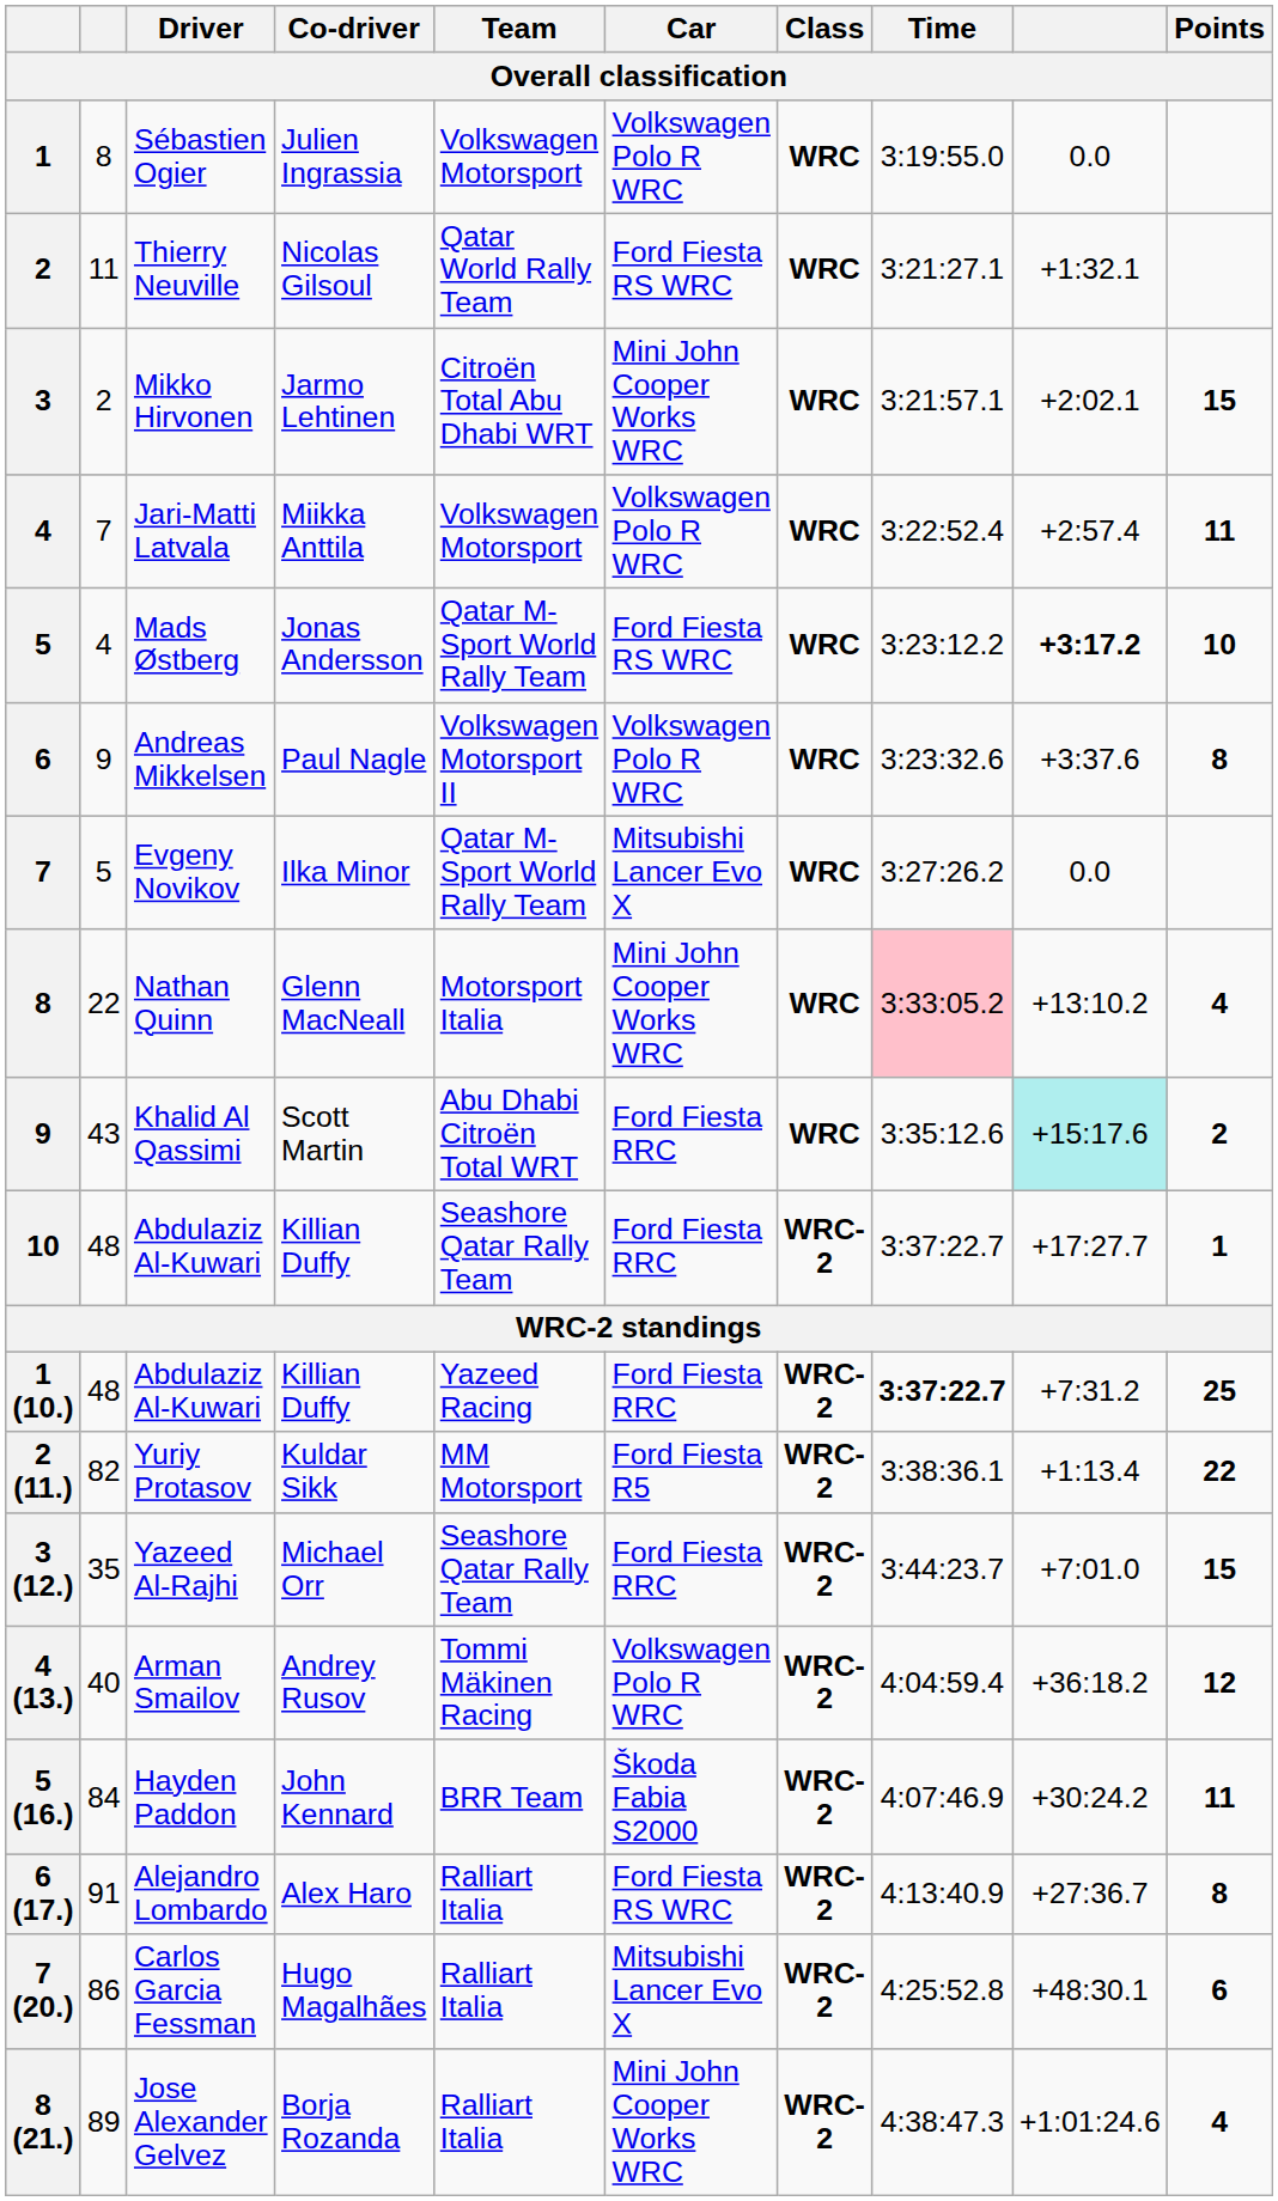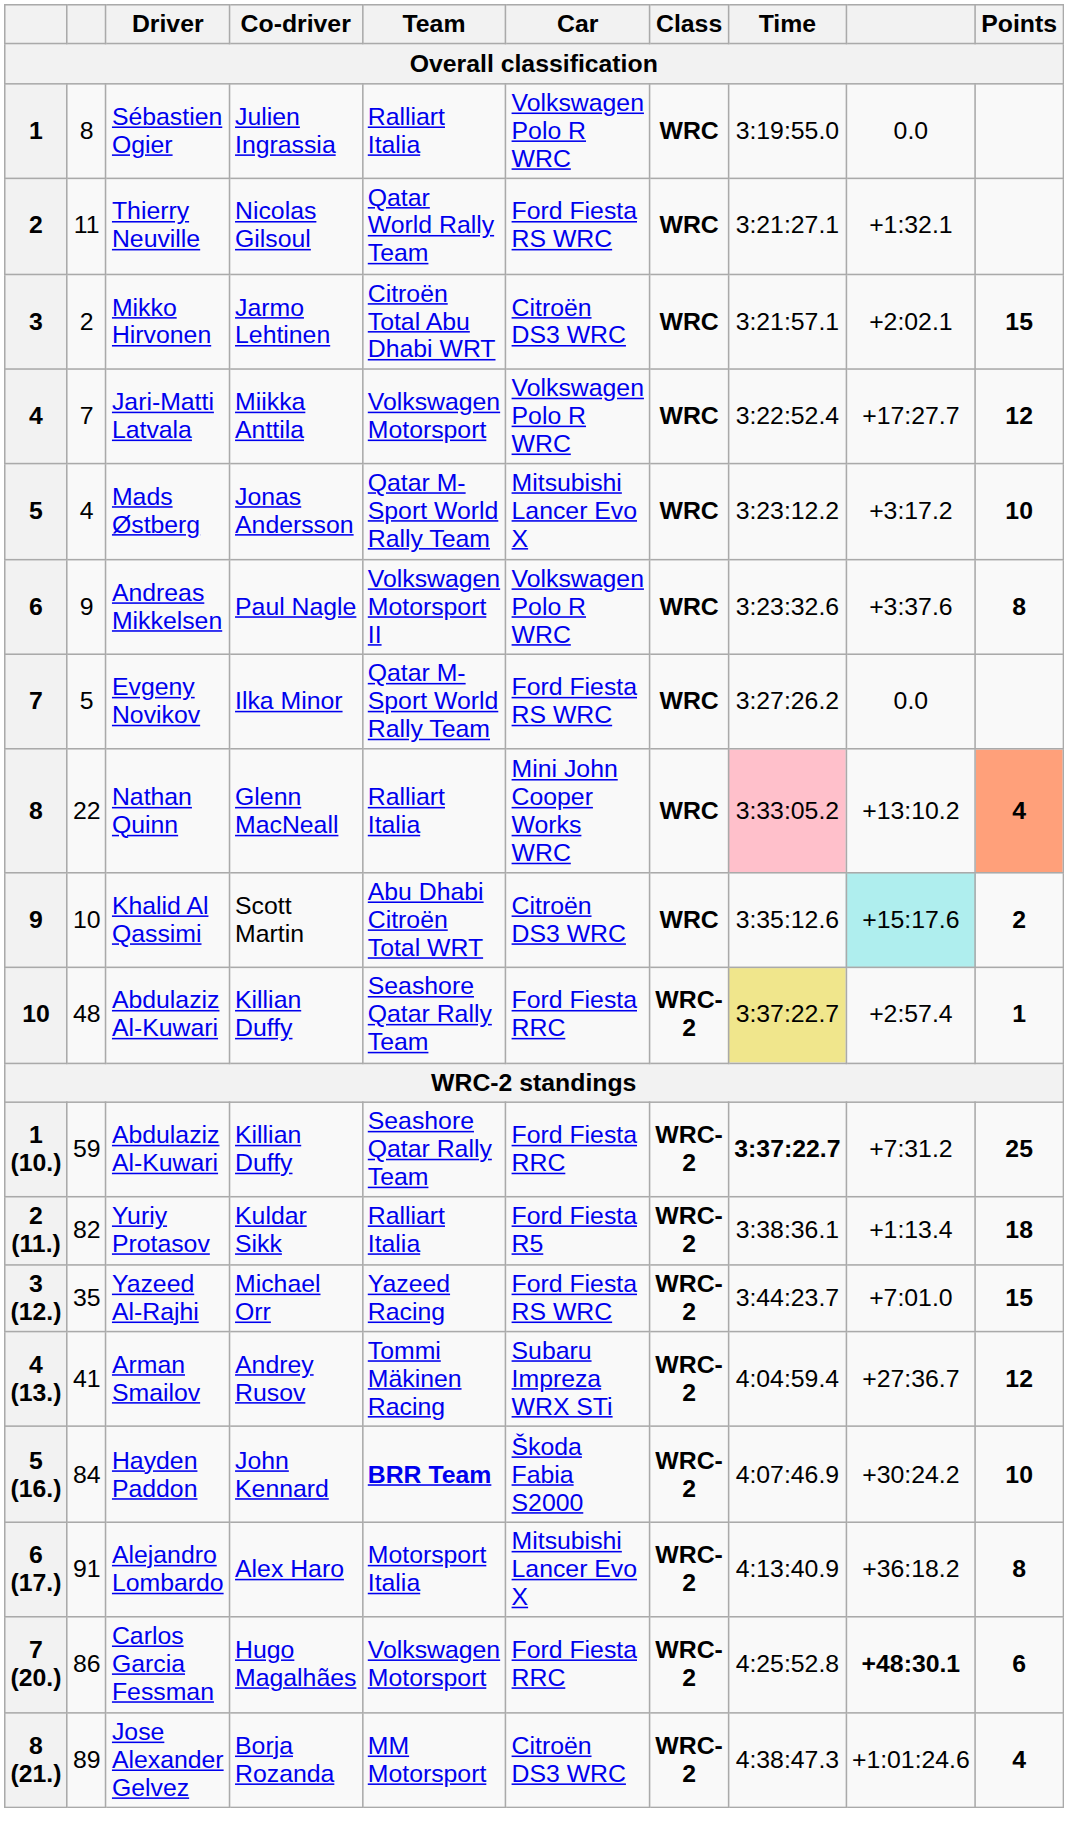Sébastien Ogier | Team: Volkswagen Motorsport -> Ralliart Italia
Mikko Hirvonen | Car: Mini John Cooper Works WRC -> Citroën DS3 WRC
Jari-Matti Latvala | column 9: +2:57.4 -> +17:27.7
Jari-Matti Latvala | Points: 11 -> 12
Mads Østberg | Car: Ford Fiesta RS WRC -> Mitsubishi Lancer Evo X
Mads Østberg | column 9: bold -> normal
Evgeny Novikov | Car: Mitsubishi Lancer Evo X -> Ford Fiesta RS WRC
Nathan Quinn | Team: Motorsport Italia -> Ralliart Italia
Nathan Quinn | Points: no background -> lightsalmon background
Khalid Al Qassimi | column 2: 43 -> 10
Khalid Al Qassimi | Car: Ford Fiesta RRC -> Citroën DS3 WRC
10 / Abdulaziz Al-Kuwari | Time: no background -> khaki background
10 / Abdulaziz Al-Kuwari | column 9: +17:27.7 -> +2:57.4
1 (10.) / Abdulaziz Al-Kuwari | column 2: 48 -> 59
1 (10.) / Abdulaziz Al-Kuwari | Team: Yazeed Racing -> Seashore Qatar Rally Team
Yuriy Protasov | Team: MM Motorsport -> Ralliart Italia
Yuriy Protasov | Points: 22 -> 18
Yazeed Al-Rajhi | Team: Seashore Qatar Rally Team -> Yazeed Racing
Yazeed Al-Rajhi | Car: Ford Fiesta RRC -> Ford Fiesta RS WRC
Arman Smailov | column 2: 40 -> 41
Arman Smailov | Car: Volkswagen Polo R WRC -> Subaru Impreza WRX STi
Arman Smailov | column 9: +36:18.2 -> +27:36.7
Hayden Paddon | Team: normal -> bold
Hayden Paddon | Points: 11 -> 10
Alejandro Lombardo | Team: Ralliart Italia -> Motorsport Italia
Alejandro Lombardo | Car: Ford Fiesta RS WRC -> Mitsubishi Lancer Evo X
Alejandro Lombardo | column 9: +27:36.7 -> +36:18.2
Carlos Garcia Fessman | Team: Ralliart Italia -> Volkswagen Motorsport
Carlos Garcia Fessman | Car: Mitsubishi Lancer Evo X -> Ford Fiesta RRC
Carlos Garcia Fessman | column 9: normal -> bold
Jose Alexander Gelvez | Team: Ralliart Italia -> MM Motorsport
Jose Alexander Gelvez | Car: Mini John Cooper Works WRC -> Citroën DS3 WRC
